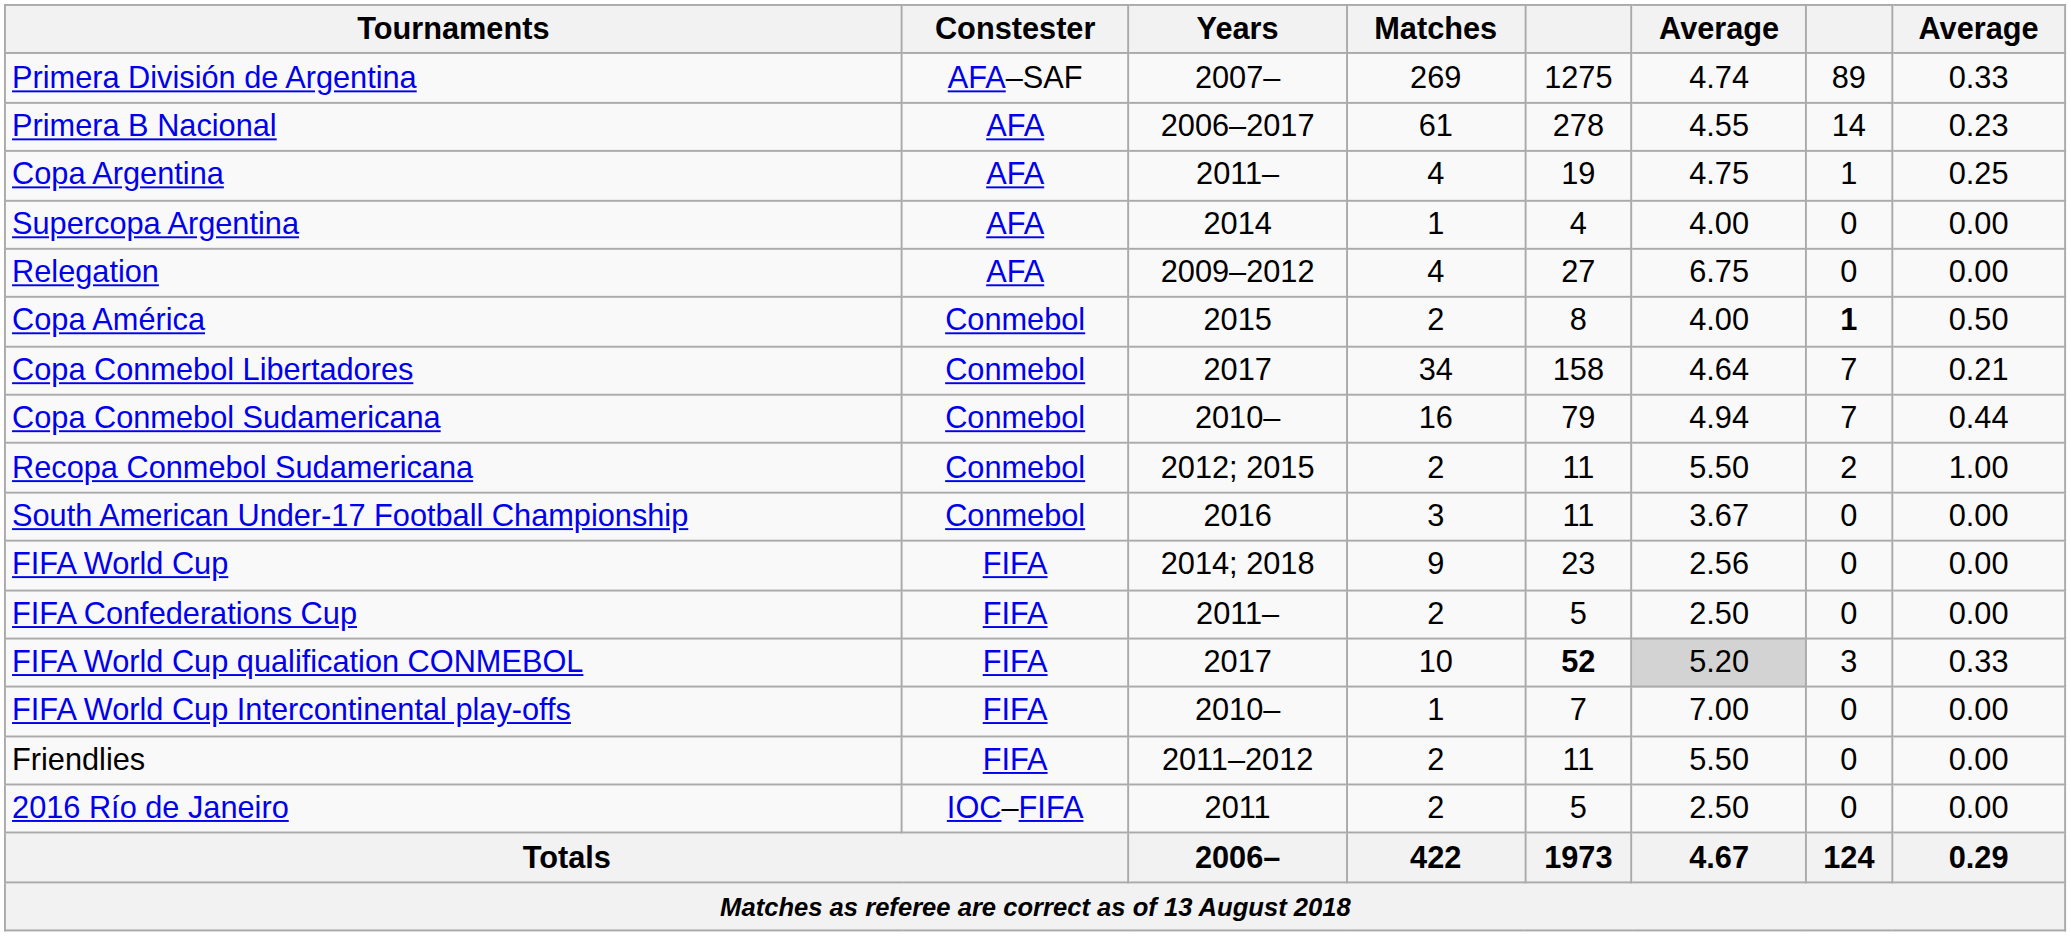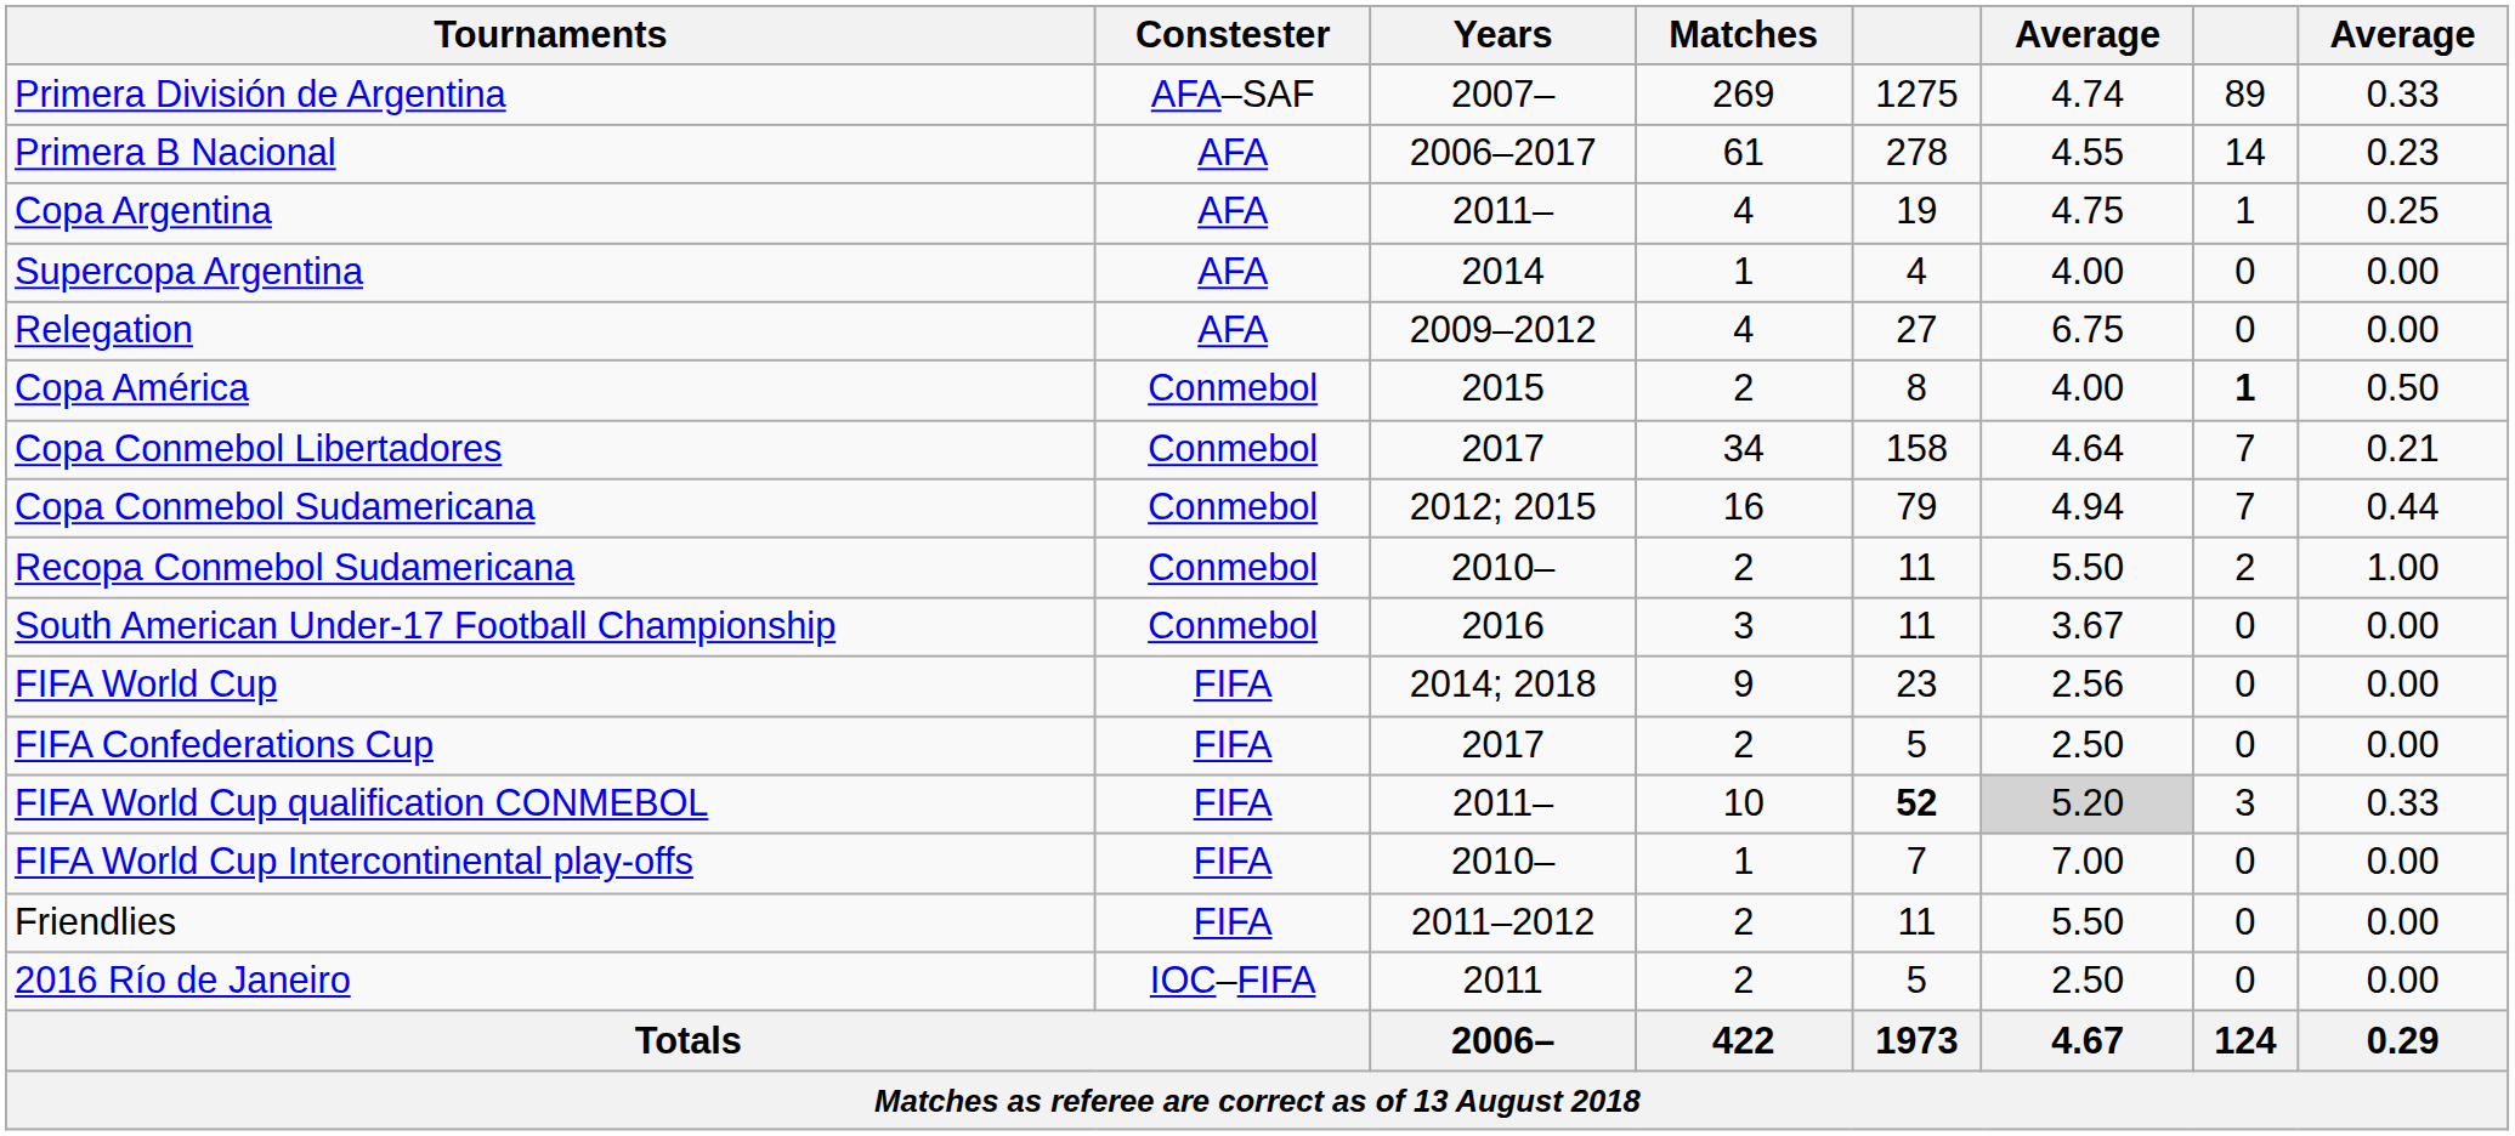Copa Conmebol Sudamericana | Years: 2010– -> 2012; 2015
Recopa Conmebol Sudamericana | Years: 2012; 2015 -> 2010–
FIFA Confederations Cup | Years: 2011– -> 2017
FIFA World Cup qualification CONMEBOL | Years: 2017 -> 2011–
